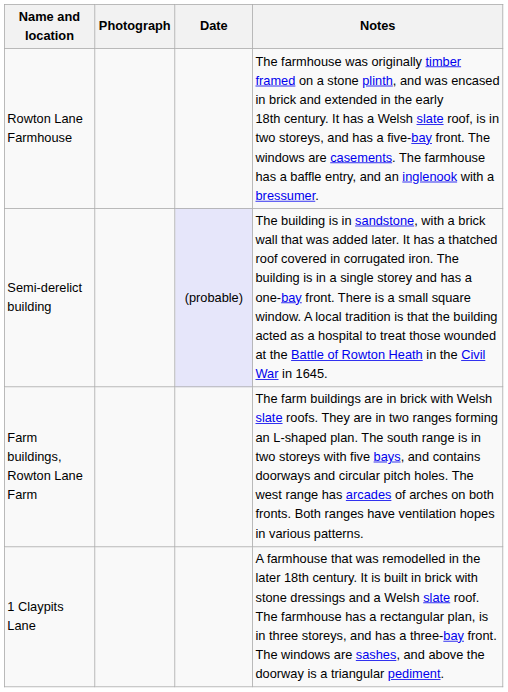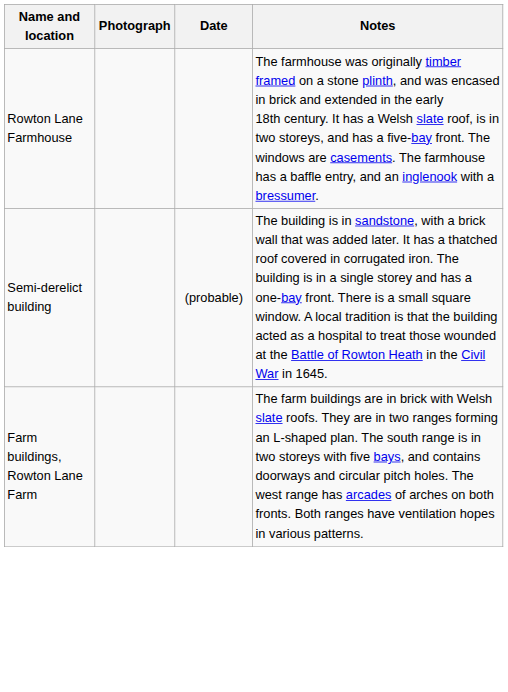Semi-derelict building | Date: lavender background -> no background
- row: 1 Claypits Lane | A farmhouse that was remodelled in the later 18th century. It is built in brick with stone dressings and a Welsh slate roof. The farmhouse has a rectangular plan, is in three storeys, and has a three-bay front. The windows are sashes, and above the doorway is a triangular pediment.
